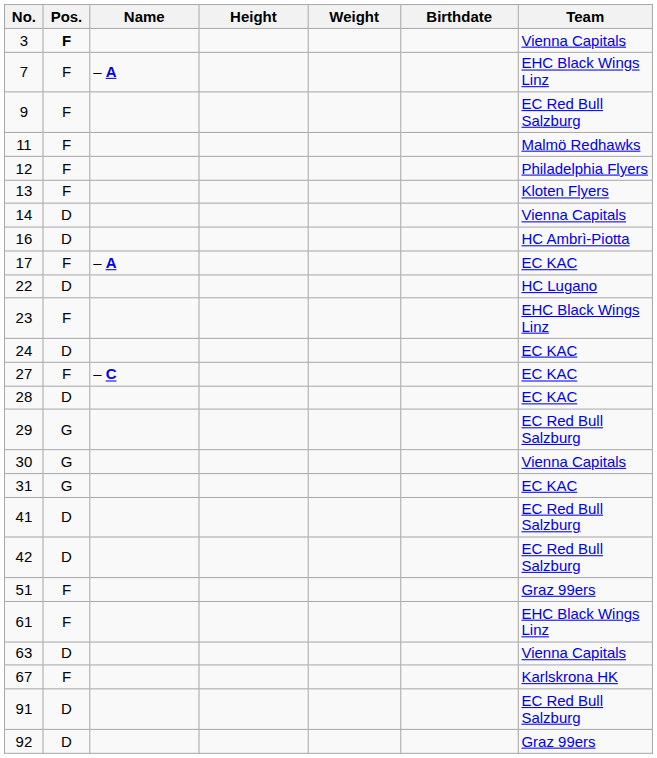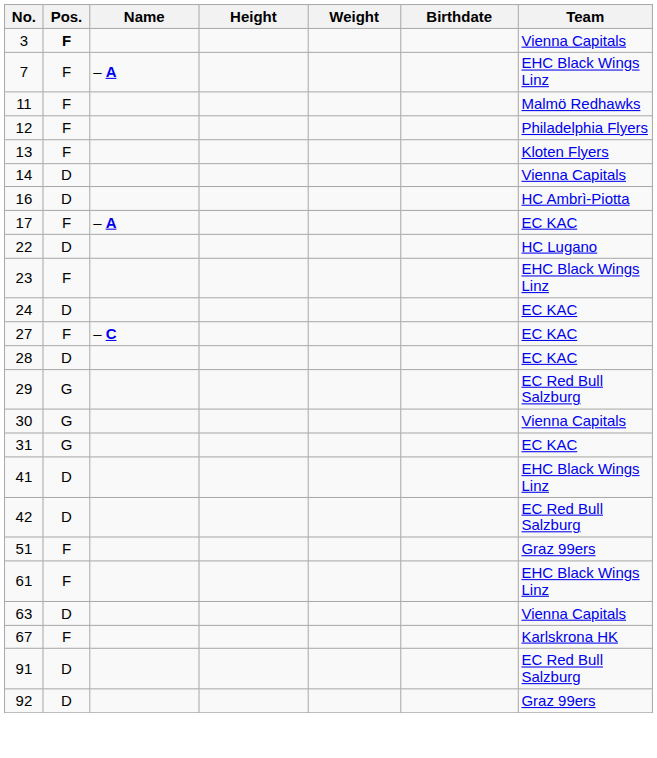- row: 9 | F | EC Red Bull Salzburg
41 | Team: EC Red Bull Salzburg -> EHC Black Wings Linz
